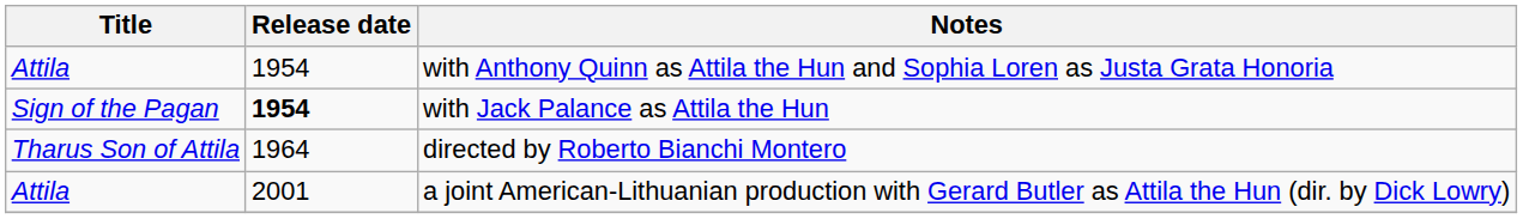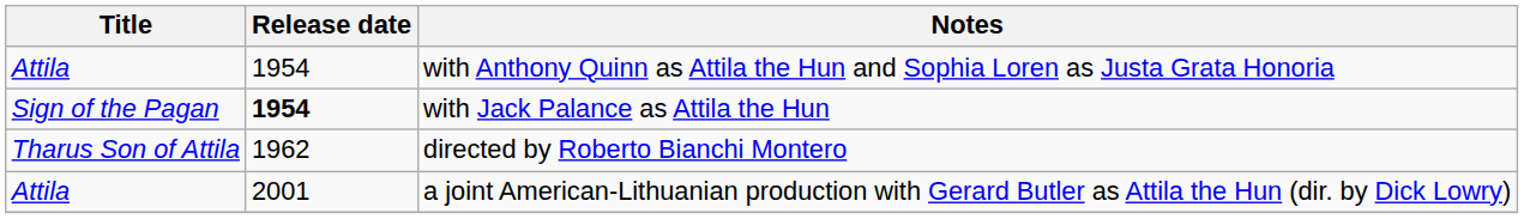directed by Roberto Bianchi Montero | Release date: 1964 -> 1962
